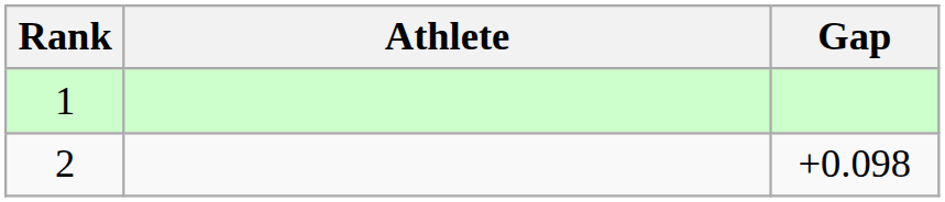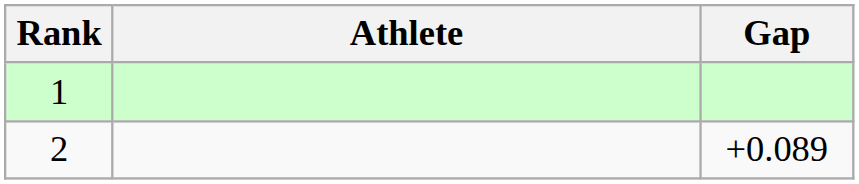2 | Gap: +0.098 -> +0.089
